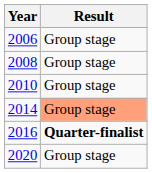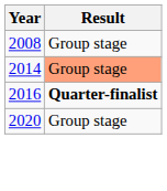- row: 2006 | Group stage
- row: 2010 | Group stage
